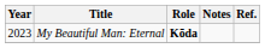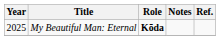My Beautiful Man: Eternal | Year: 2023 -> 2025
